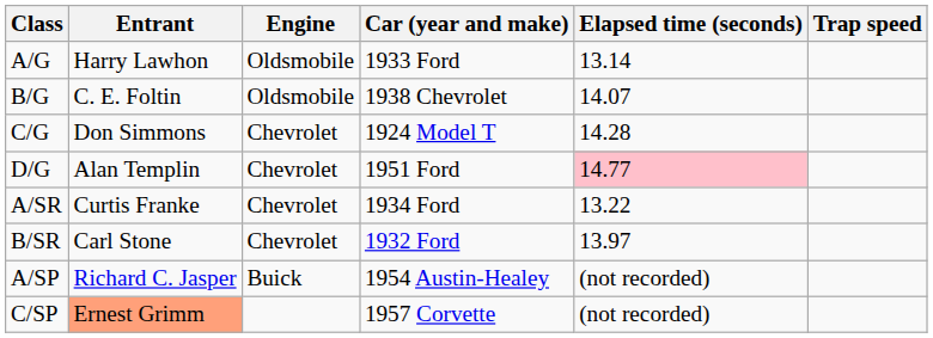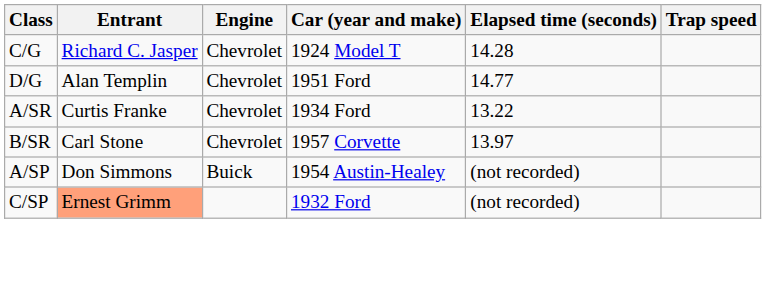- row: A/G | Harry Lawhon | Oldsmobile | 1933 Ford | 13.14
- row: B/G | C. E. Foltin | Oldsmobile | 1938 Chevrolet | 14.07
C/G | Entrant: Don Simmons -> Richard C. Jasper
D/G | Elapsed time (seconds): pink background -> no background
B/SR | Car (year and make): 1932 Ford -> 1957 Corvette
A/SP | Entrant: Richard C. Jasper -> Don Simmons
C/SP | Car (year and make): 1957 Corvette -> 1932 Ford
